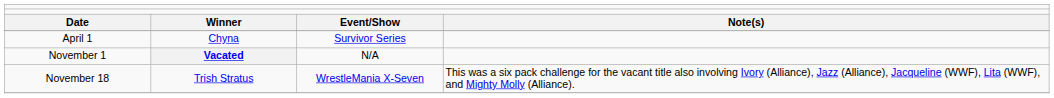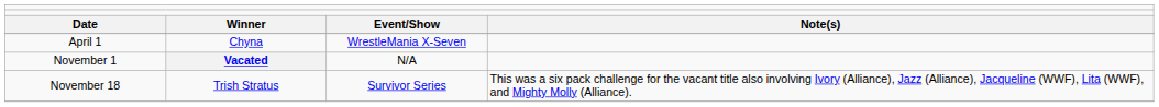April 1 | column 3: Survivor Series -> WrestleMania X-Seven
November 18 | column 3: WrestleMania X-Seven -> Survivor Series
